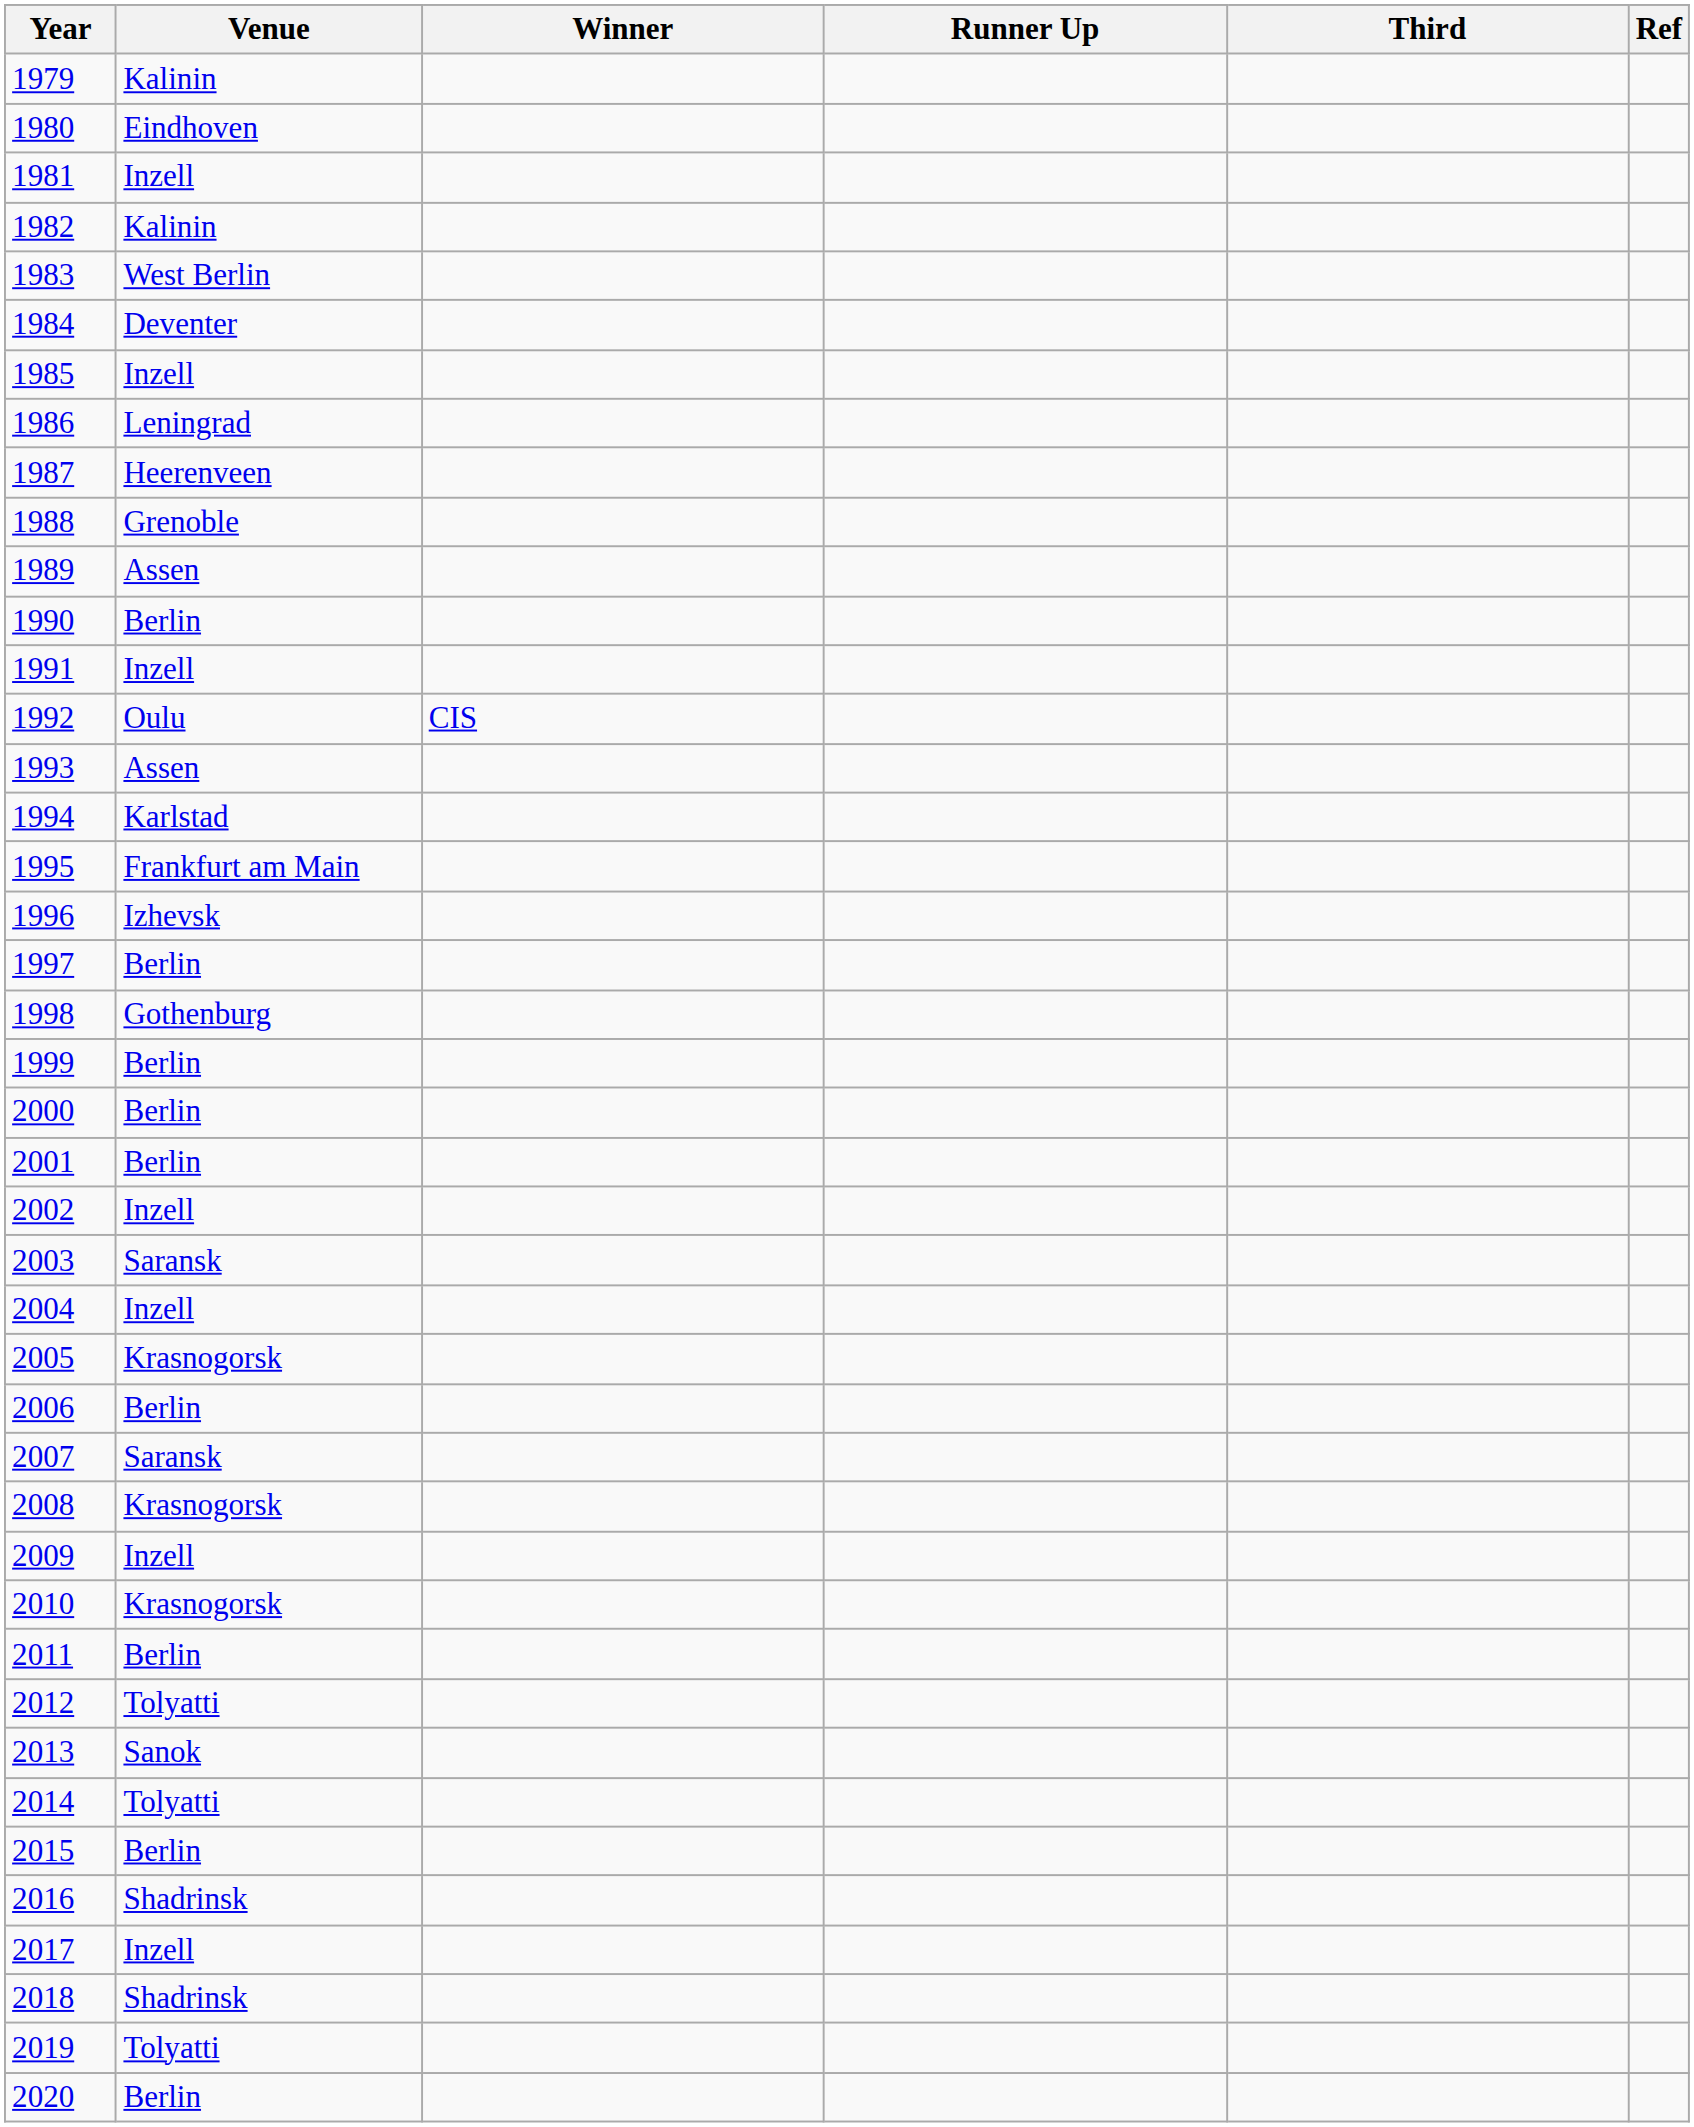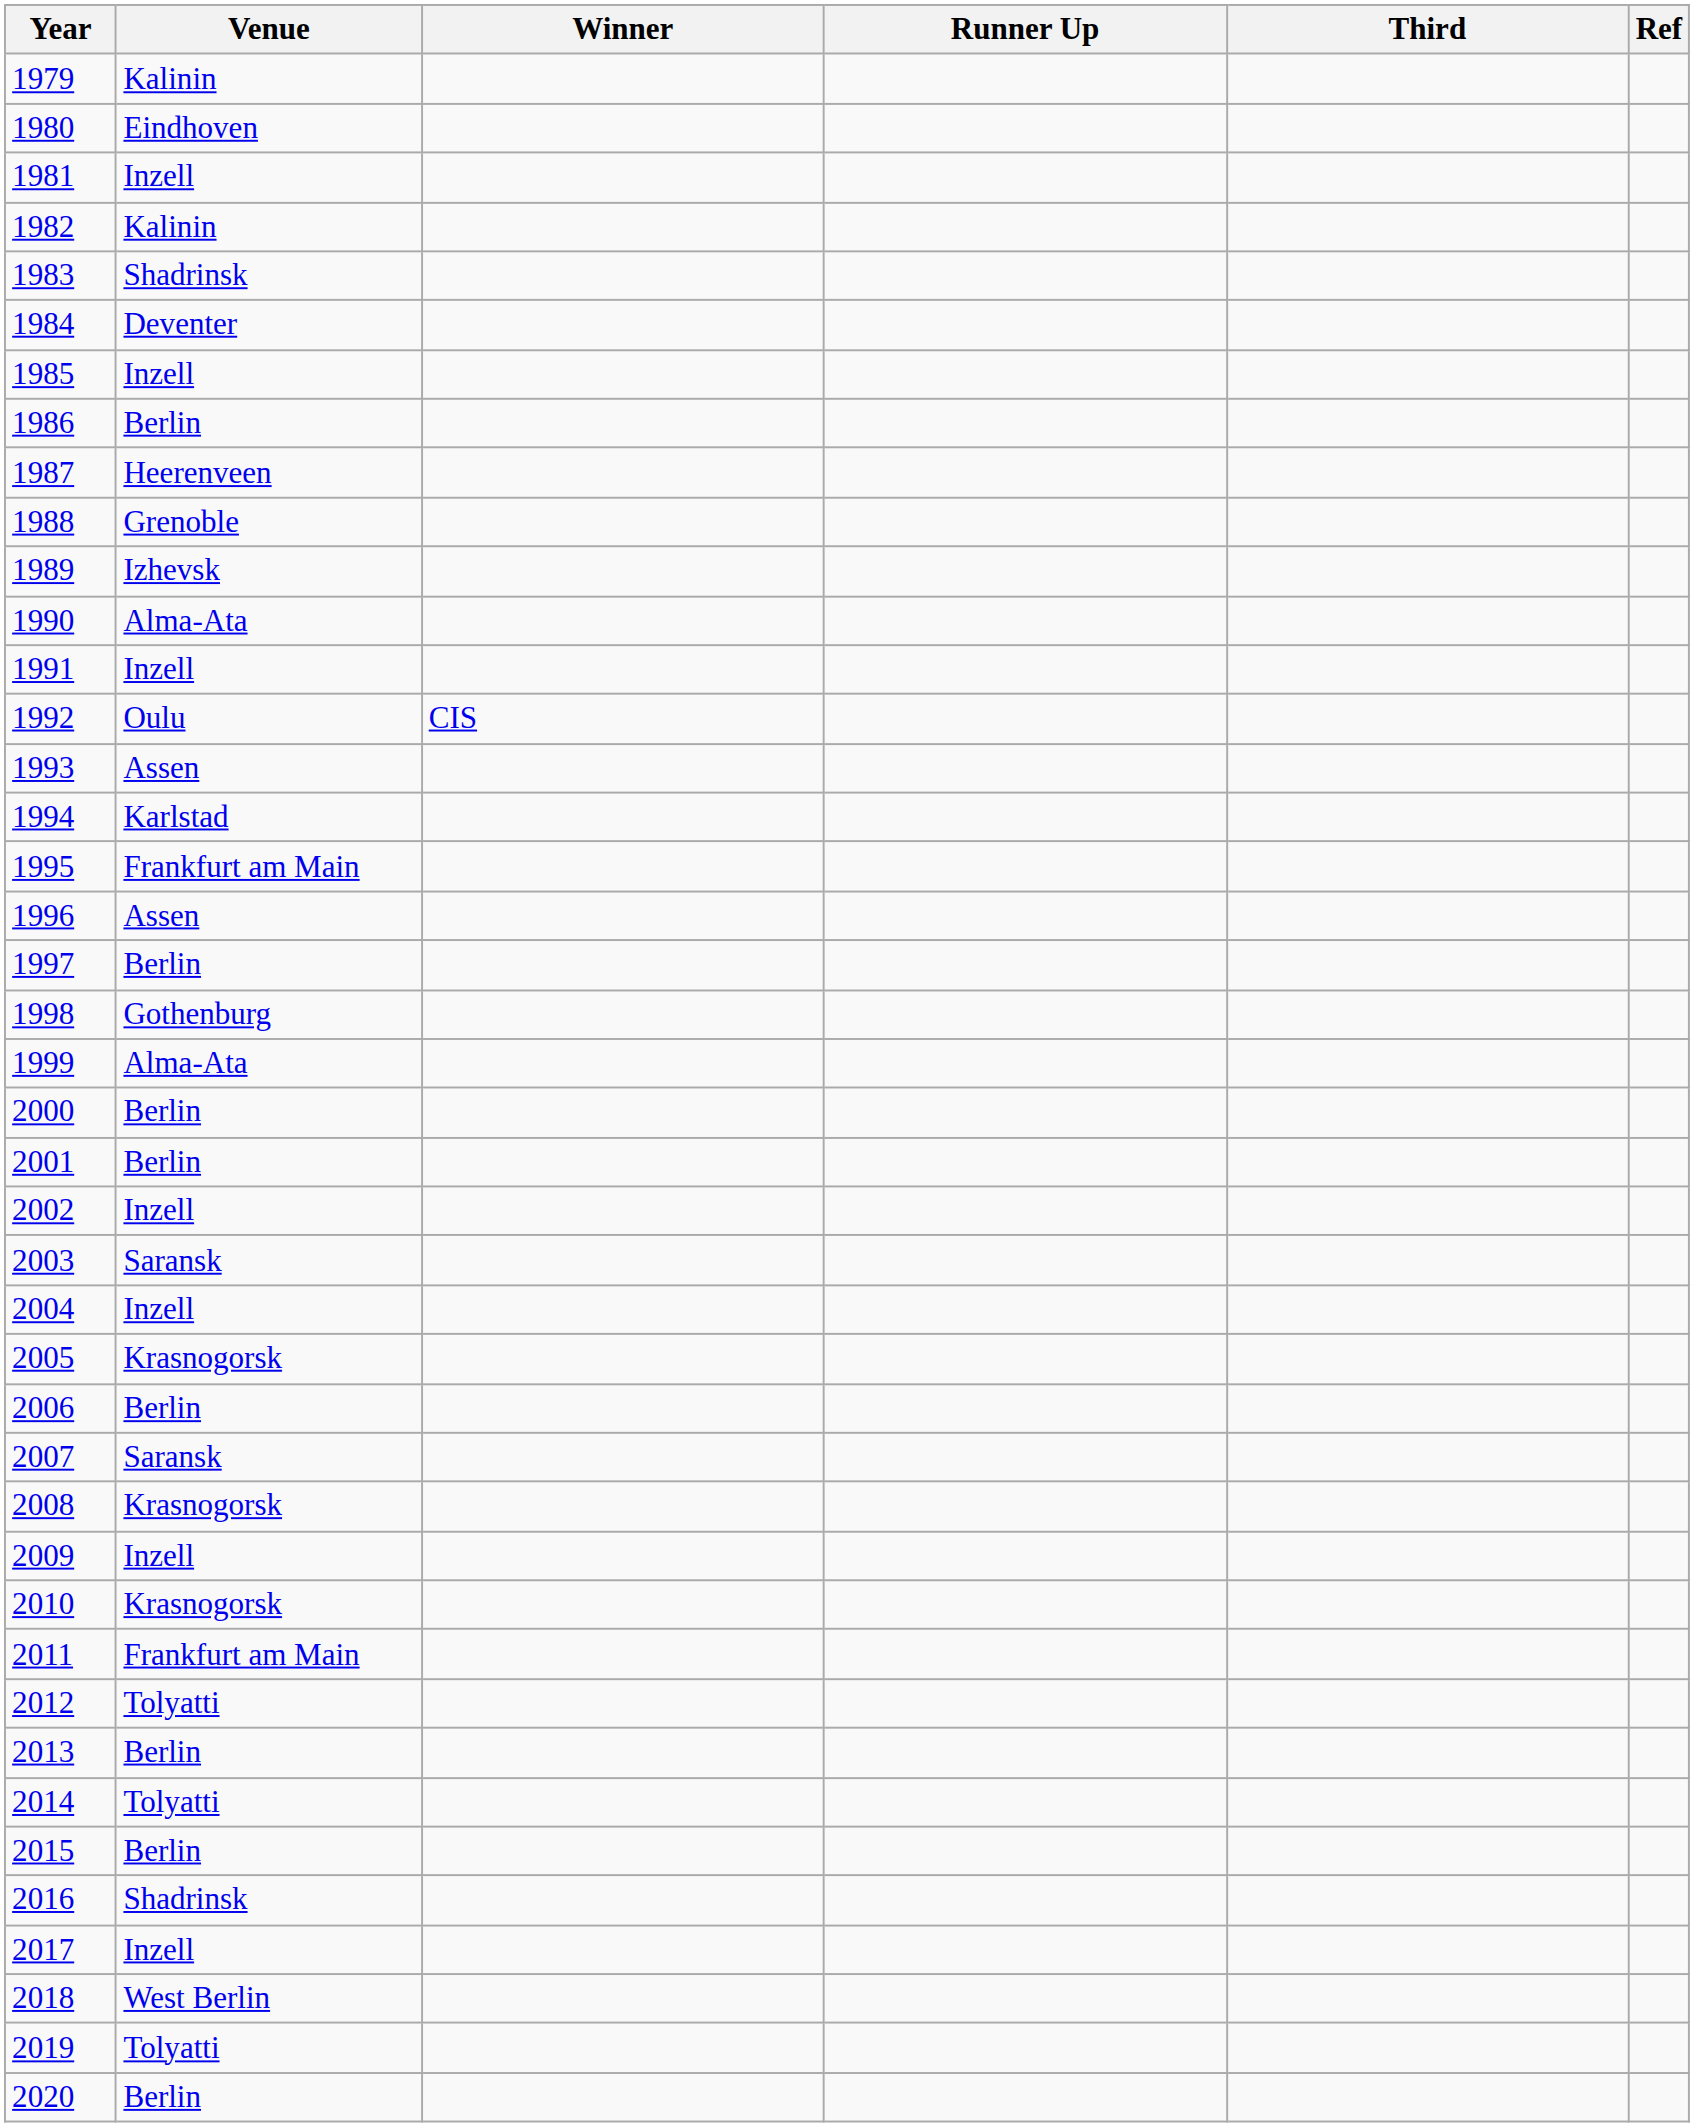1983 | Venue: West Berlin -> Shadrinsk
1986 | Venue: Leningrad -> Berlin
1989 | Venue: Assen -> Izhevsk
1990 | Venue: Berlin -> Alma-Ata
1996 | Venue: Izhevsk -> Assen
1999 | Venue: Berlin -> Alma-Ata
2011 | Venue: Berlin -> Frankfurt am Main
2013 | Venue: Sanok -> Berlin
2018 | Venue: Shadrinsk -> West Berlin
